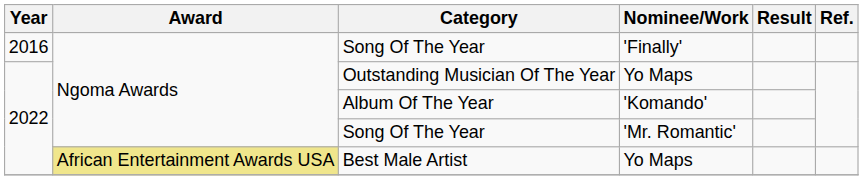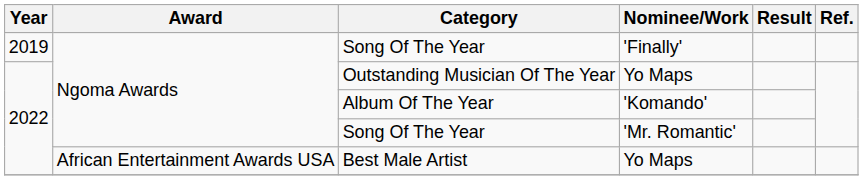Song Of The Year / 'Finally' | Year: 2016 -> 2019
Best Male Artist | Award: khaki background -> no background
